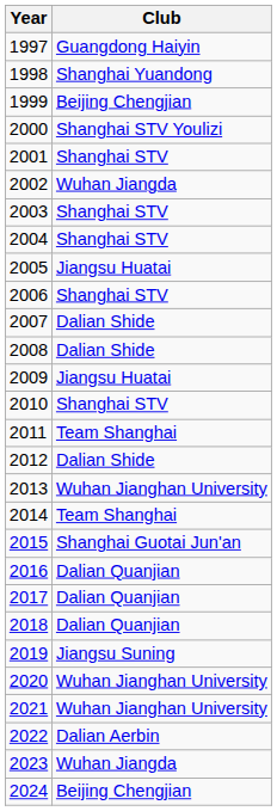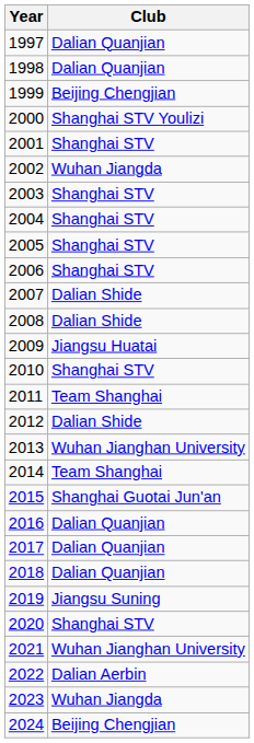1997 | Club: Guangdong Haiyin -> Dalian Quanjian
1998 | Club: Shanghai Yuandong -> Dalian Quanjian
2005 | Club: Jiangsu Huatai -> Shanghai STV
2020 | Club: Wuhan Jianghan University -> Shanghai STV
